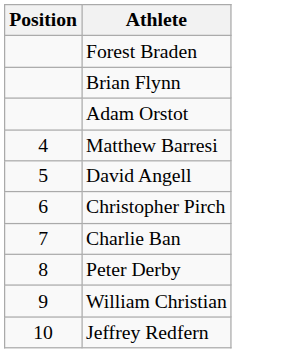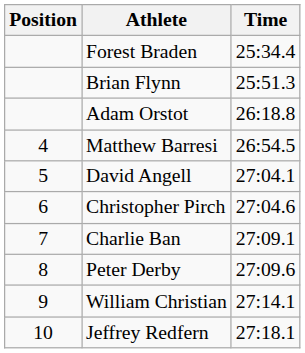+ column: Time | 25:34.4 | 25:51.3 | 26:18.8 | 26:54.5 | 27:04.1 | 27:04.6 | 27:09.1 | 27:09.6 | 27:14.1 | 27:18.1
